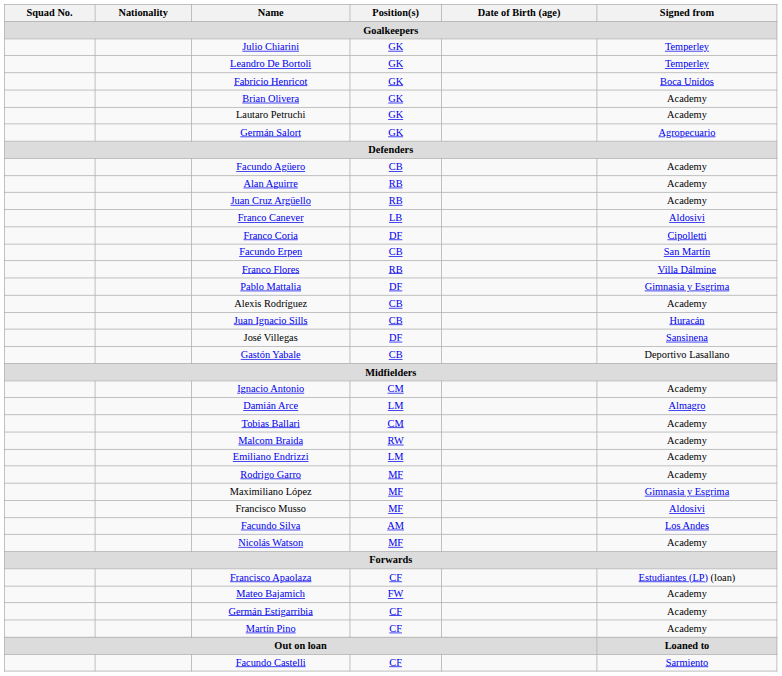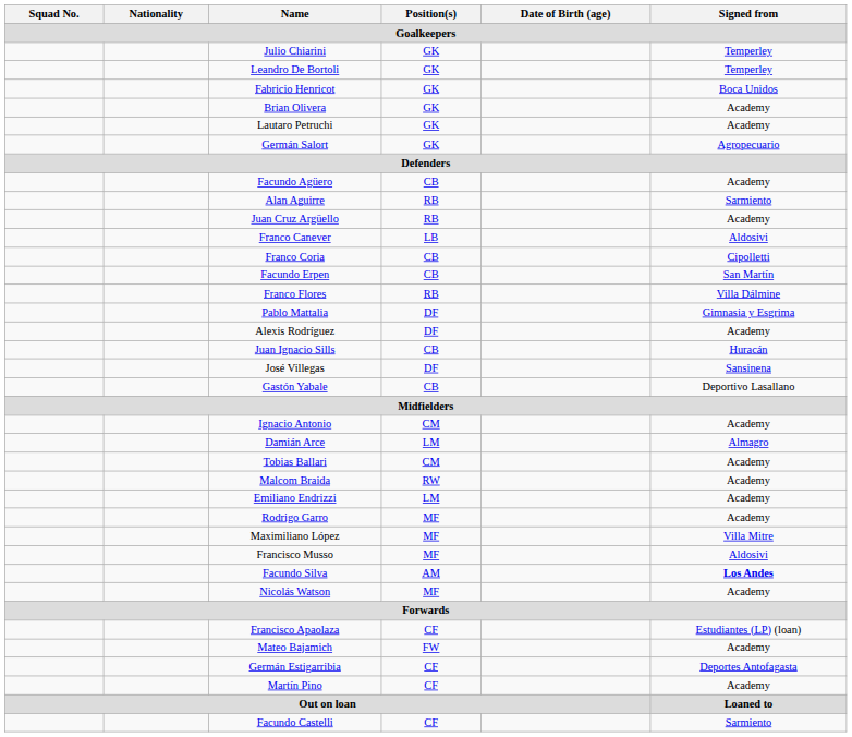Alan Aguirre | Signed from / Goalkeepers: Academy -> Sarmiento
Franco Coria | Position(s) / Goalkeepers: DF -> CB
Alexis Rodríguez | Position(s) / Goalkeepers: CB -> DF
Maximiliano López | Signed from / Goalkeepers: Gimnasia y Esgrima -> Villa Mitre
Facundo Silva | Signed from / Goalkeepers: normal -> bold
Germán Estigarribia | Signed from / Goalkeepers: Academy -> Deportes Antofagasta
